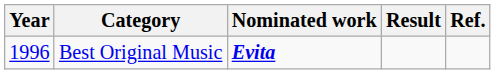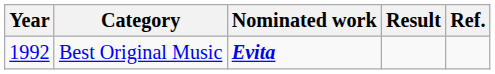Best Original Music | Year: 1996 -> 1992
